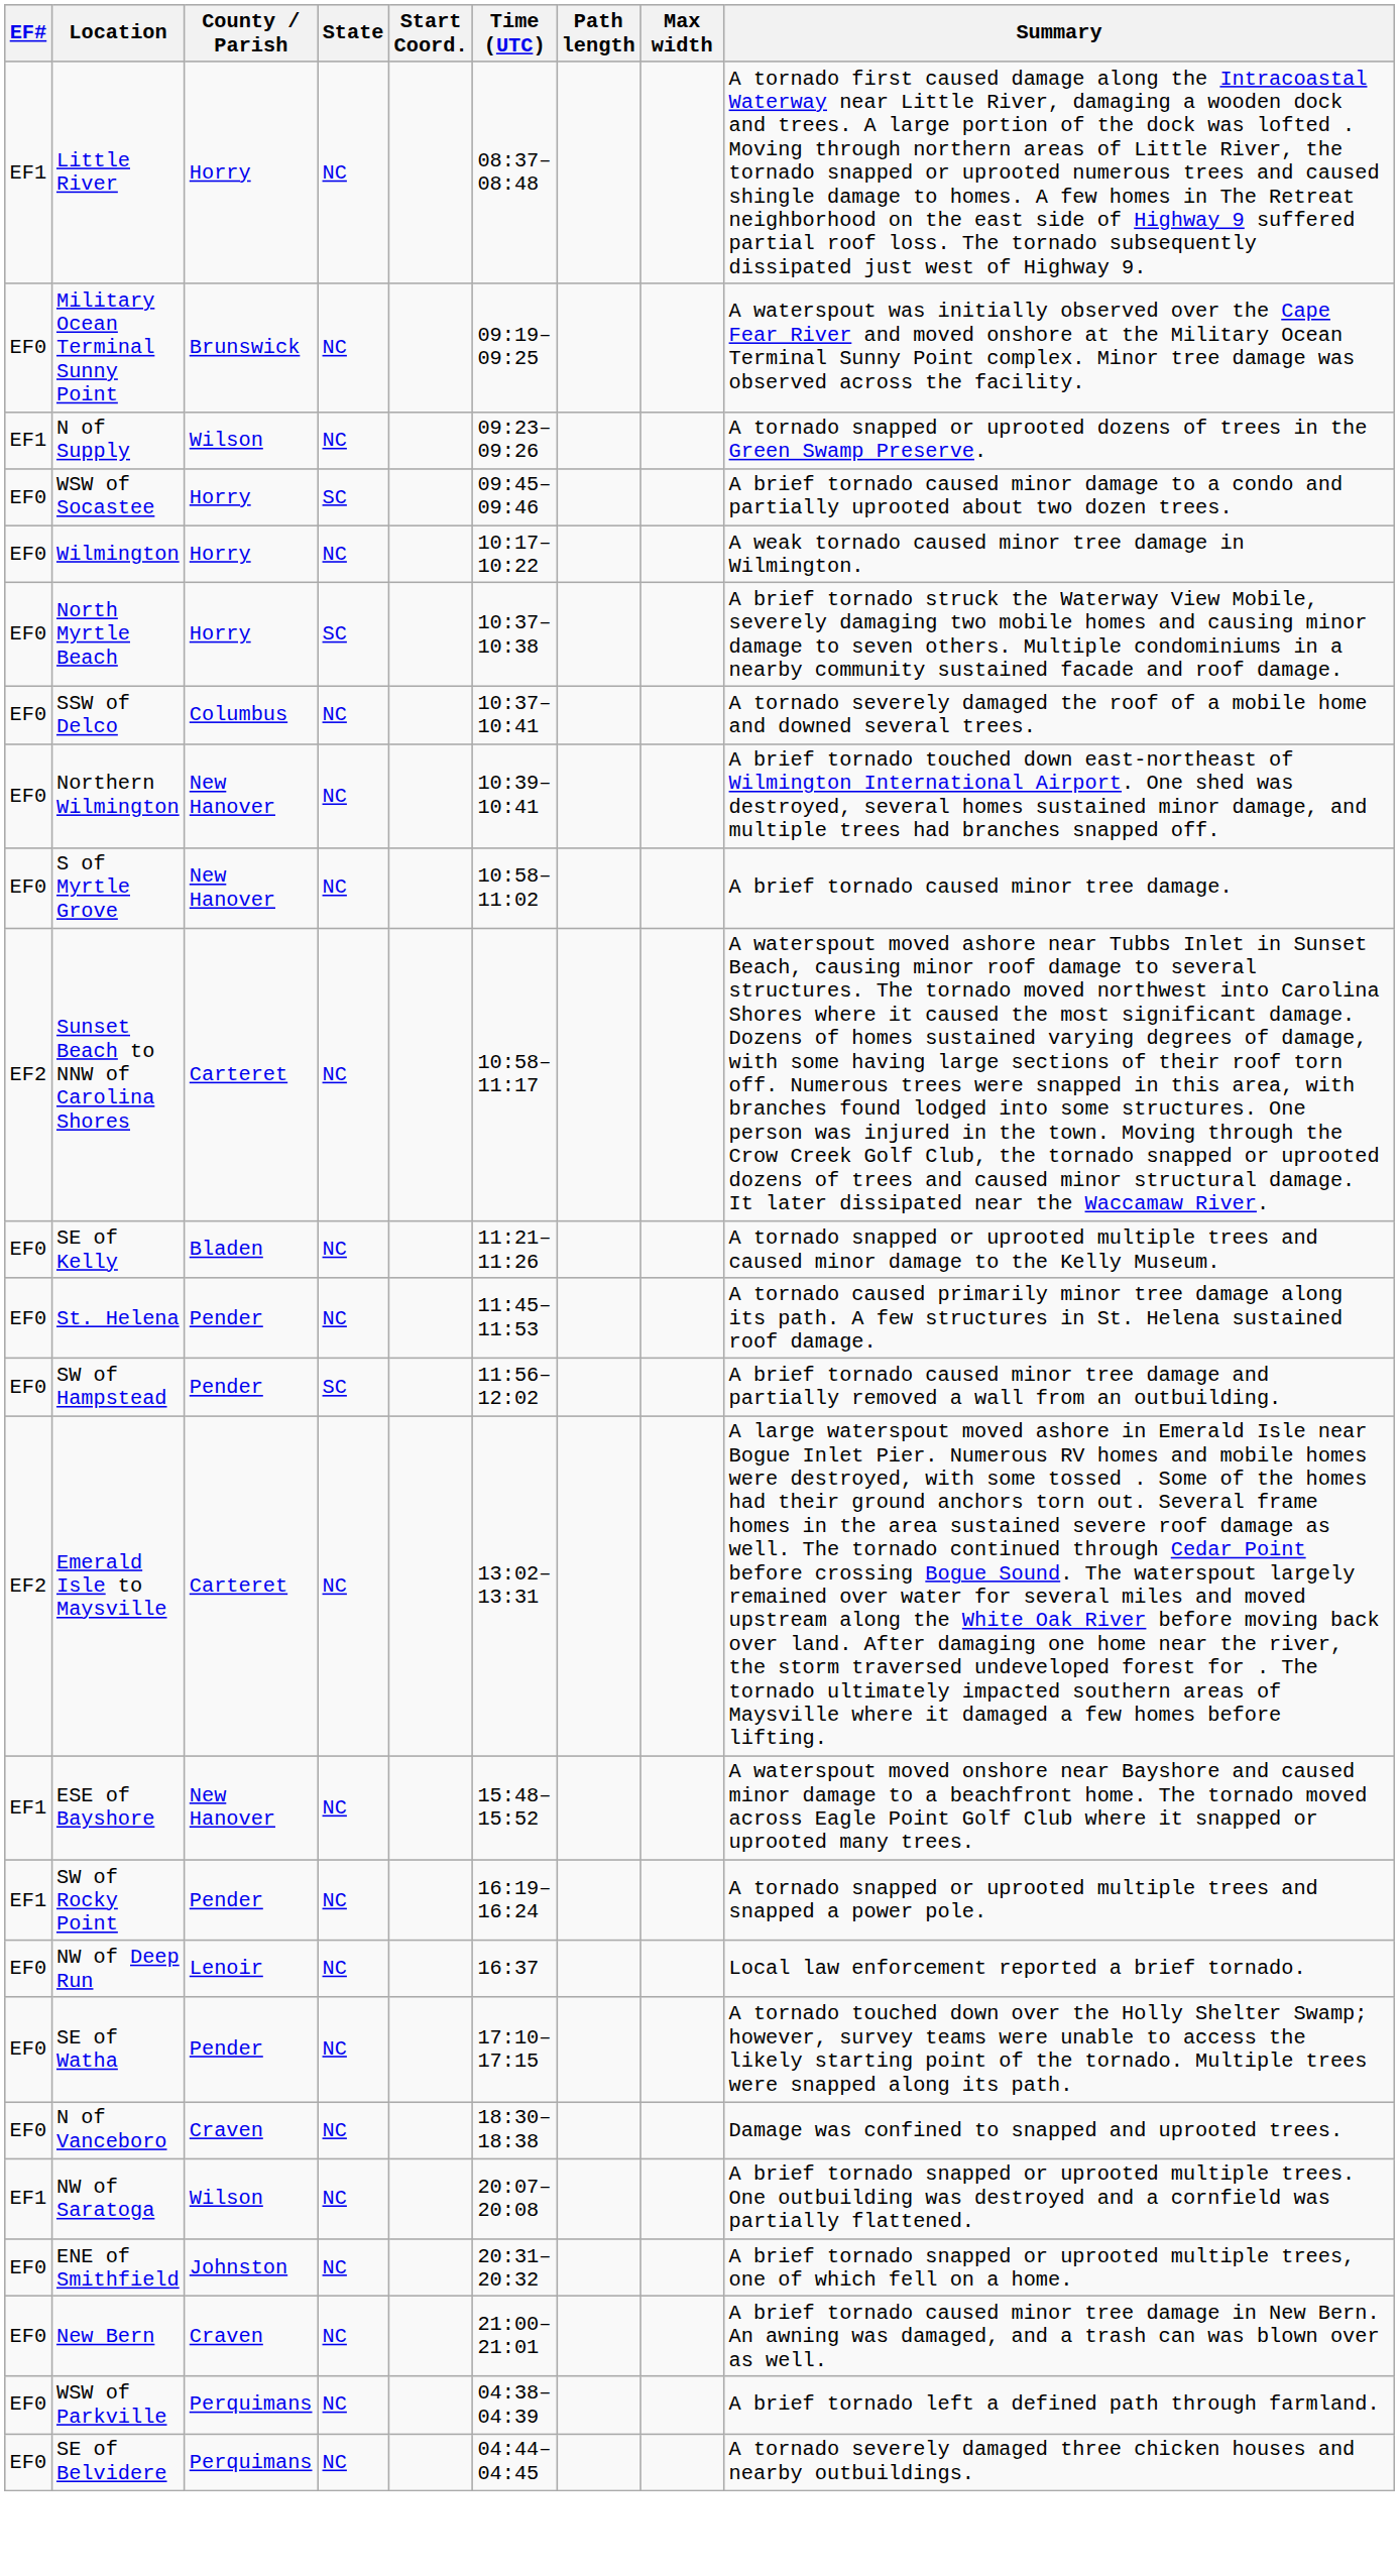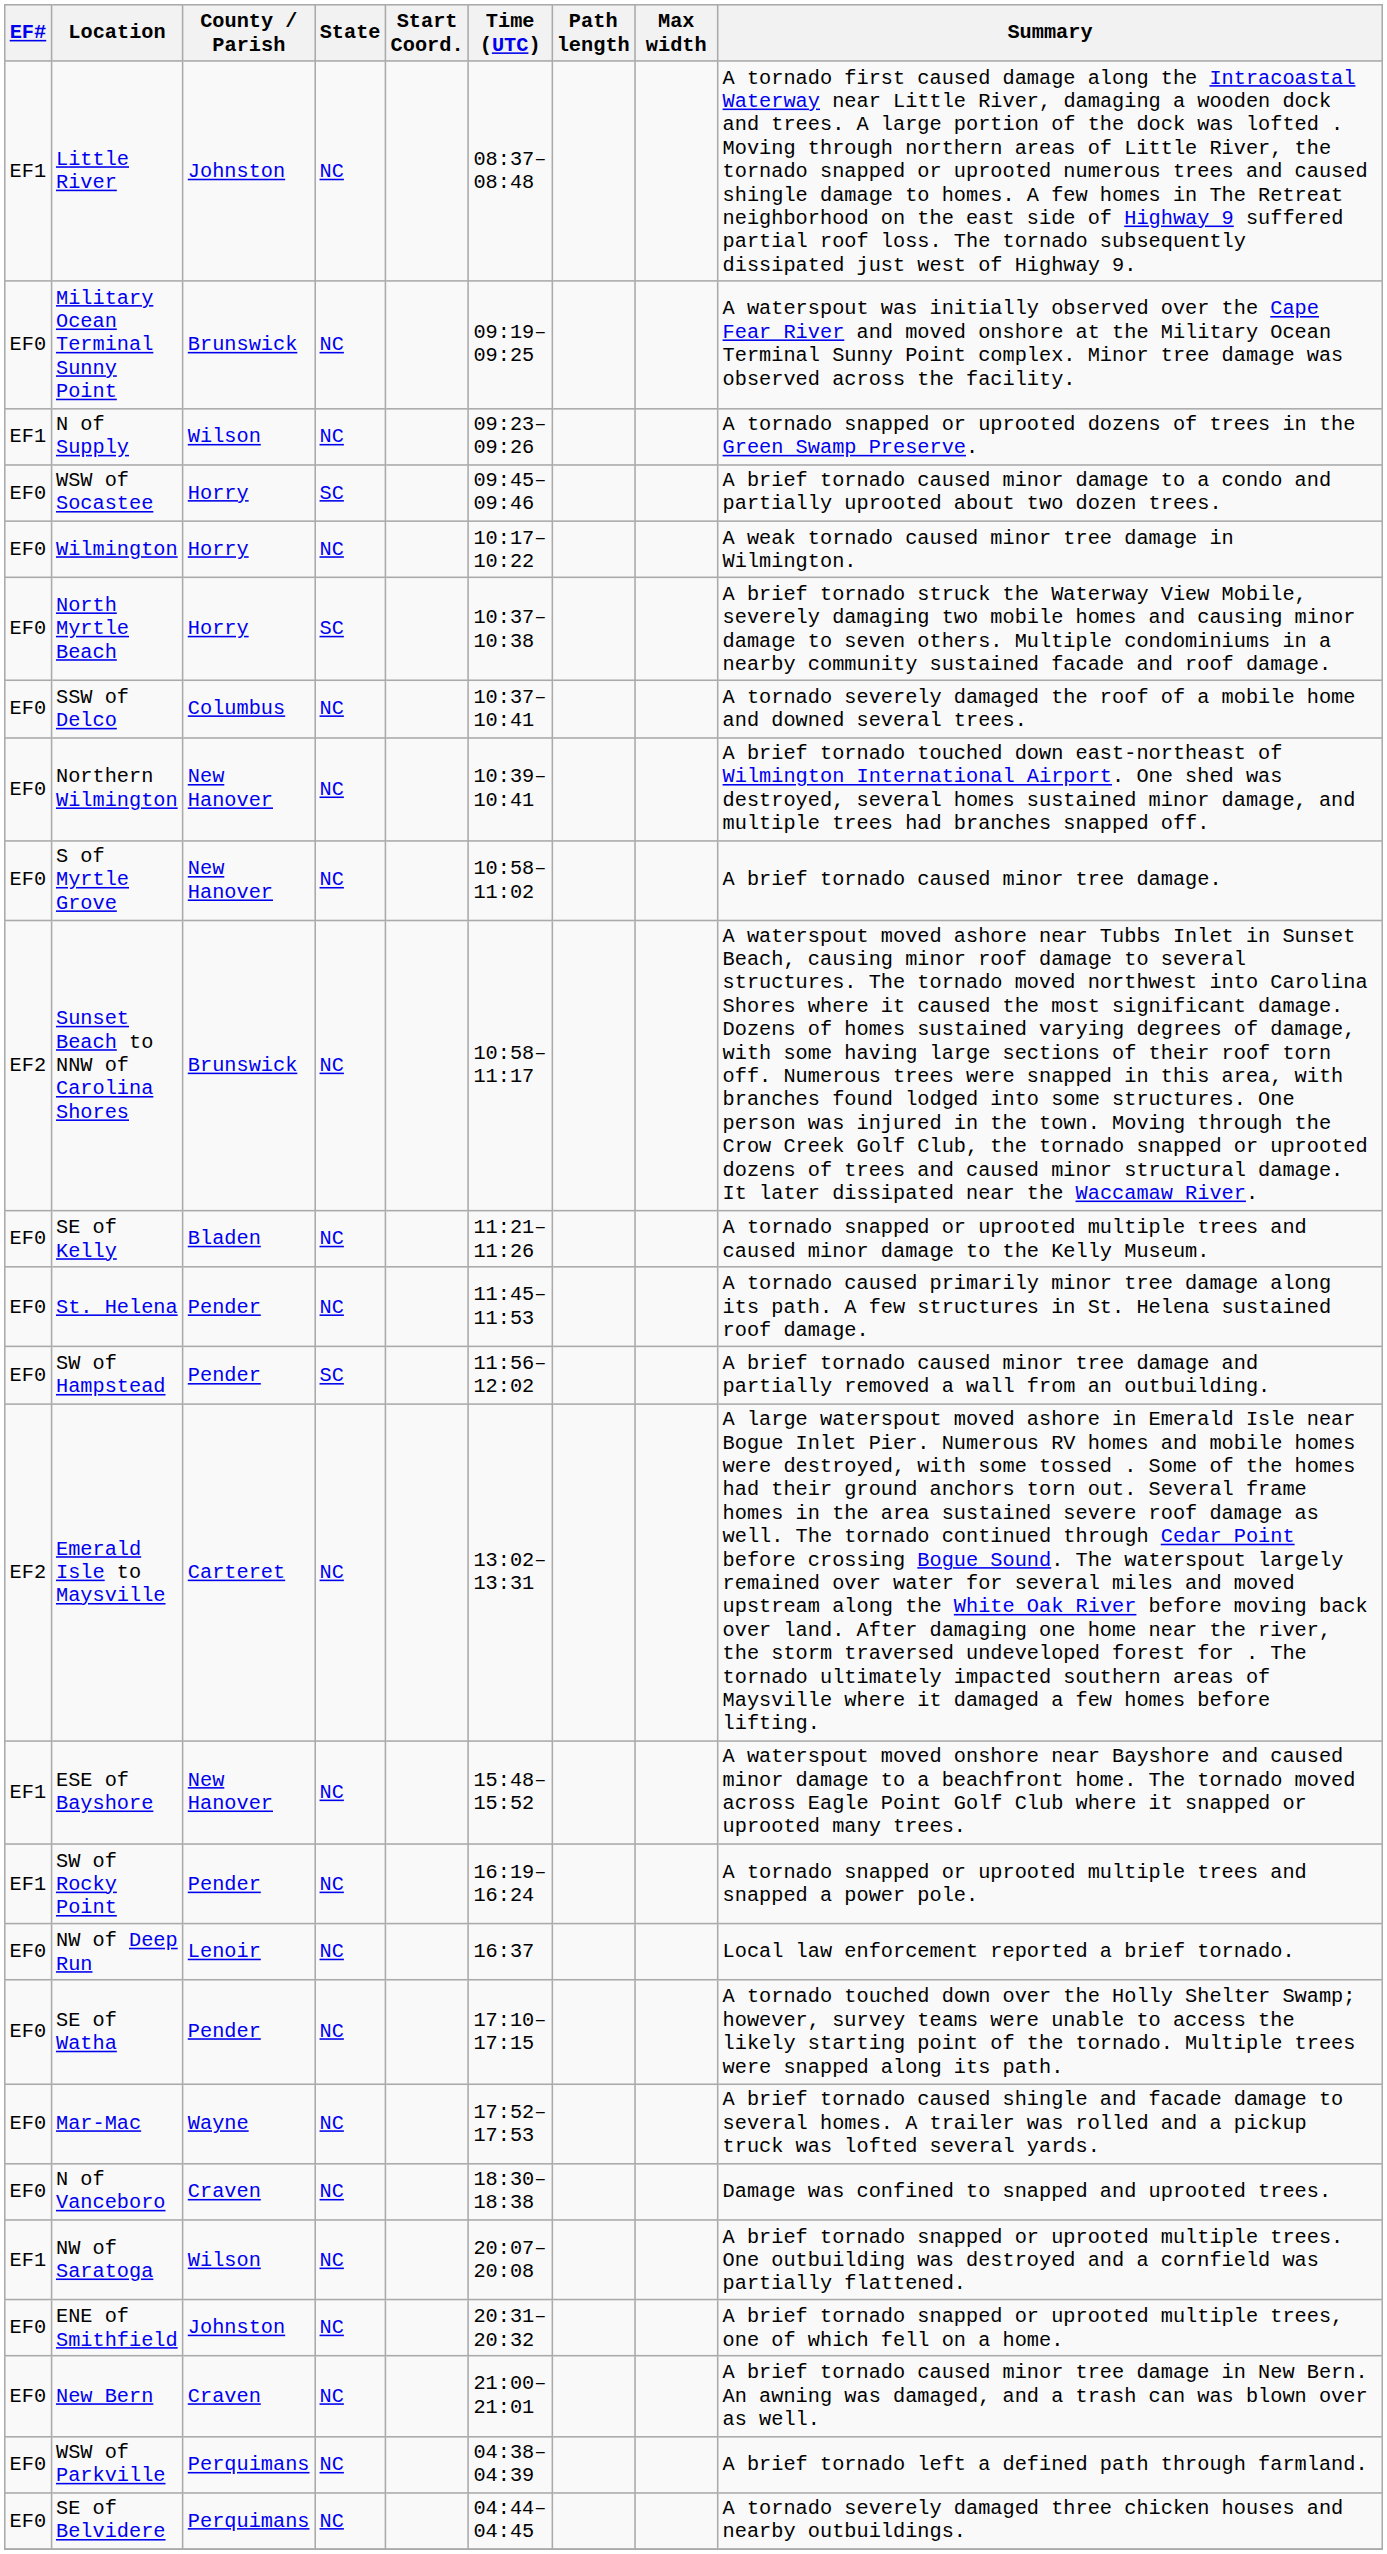Little River | County / Parish: Horry -> Johnston
Sunset Beach to NNW of Carolina Shores | County / Parish: Carteret -> Brunswick
+ row: EF0 | Mar-Mac | Wayne | NC | 17:52–17:53 | A brief tornado caused shingle and facade damage to several homes. A trailer was rolled and a pickup truck was lofted several yards.
